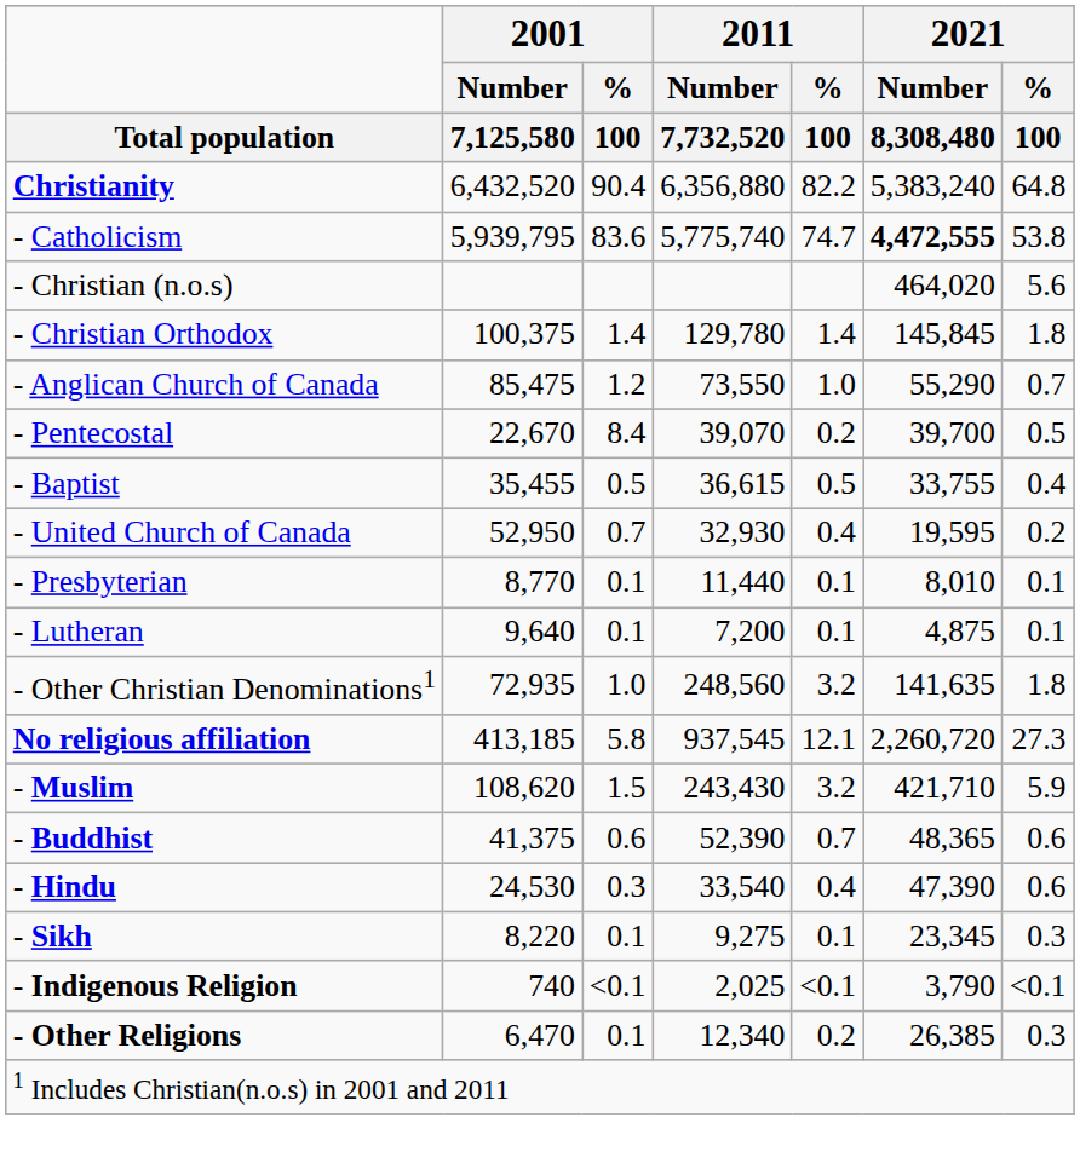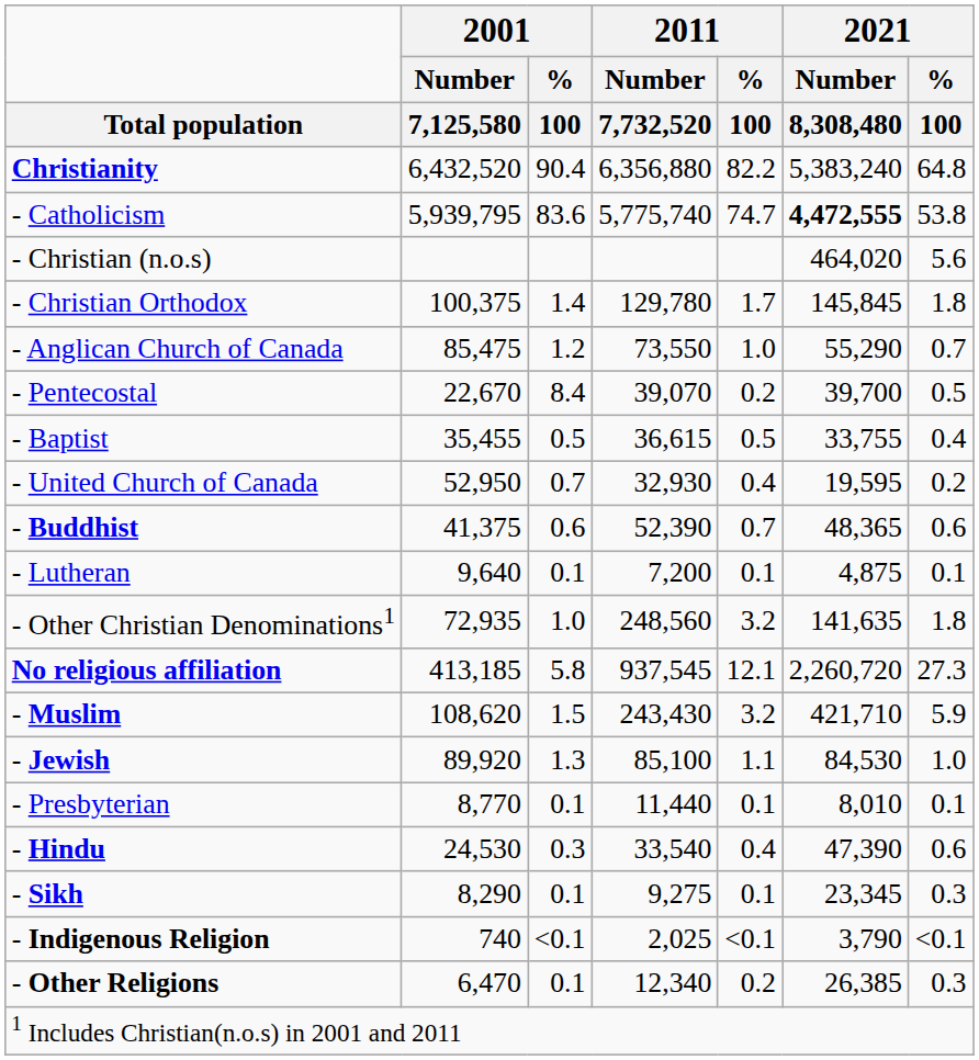- Christian Orthodox | 2011 / % / 100: 1.4 -> 1.7
rows swapped: - Presbyterian <-> - Buddhist
+ row: - Jewish | 89,920 | 1.3 | 85,100 | 1.1 | 84,530 | 1.0
- Sikh | 2001 / Number / 7,125,580: 8,220 -> 8,290
